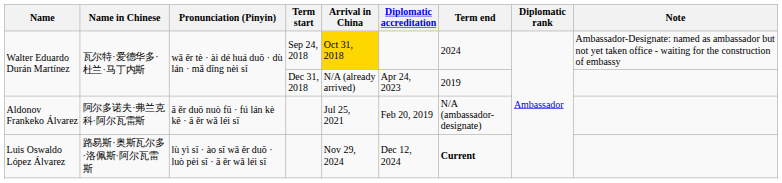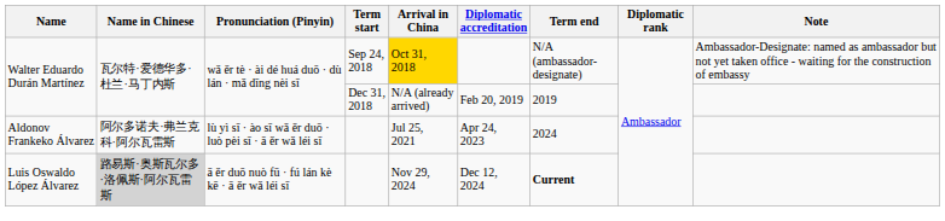Walter Eduardo Durán Martínez / Sep 24, 2018 | Term end: 2024 -> N/A (ambassador-designate)
Walter Eduardo Durán Martínez / Dec 31, 2018 | Diplomatic accreditation: Apr 24, 2023 -> Feb 20, 2019
Aldonov Frankeko Álvarez | Pronunciation (Pinyin): ā ěr duō nuò fū · fú lán kè kē · ā ěr wǎ léi sī -> lù yì sī · ào sī wǎ ěr duō · luò pèi sī · ā ěr wǎ léi sī
Aldonov Frankeko Álvarez | Diplomatic accreditation: Feb 20, 2019 -> Apr 24, 2023
Aldonov Frankeko Álvarez | Term end: N/A (ambassador-designate) -> 2024
Luis Oswaldo López Álvarez | Name in Chinese: no background -> lightgrey background
Luis Oswaldo López Álvarez | Pronunciation (Pinyin): lù yì sī · ào sī wǎ ěr duō · luò pèi sī · ā ěr wǎ léi sī -> ā ěr duō nuò fū · fú lán kè kē · ā ěr wǎ léi sī
